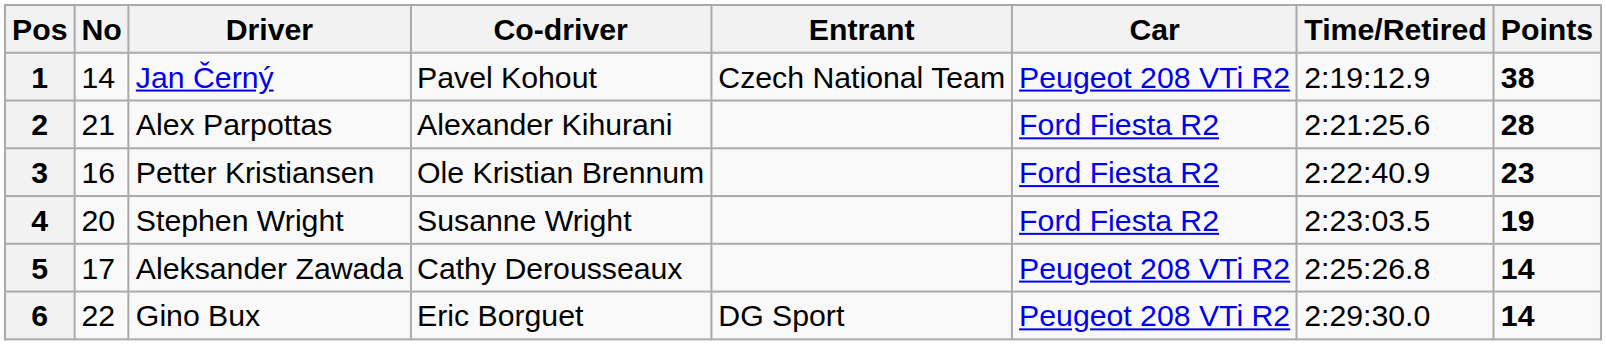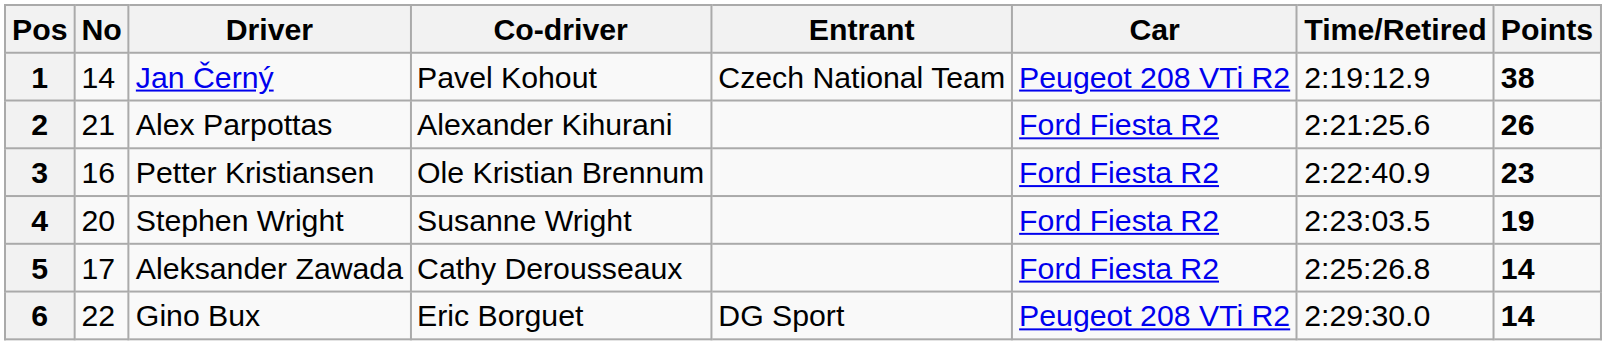2 | Points: 28 -> 26
5 | Car: Peugeot 208 VTi R2 -> Ford Fiesta R2
